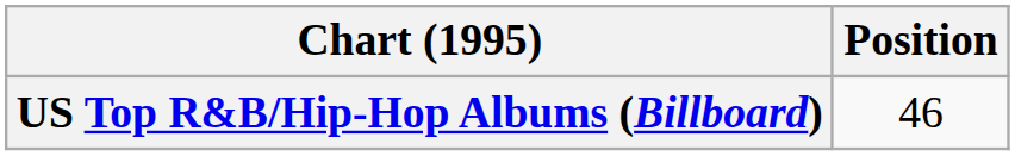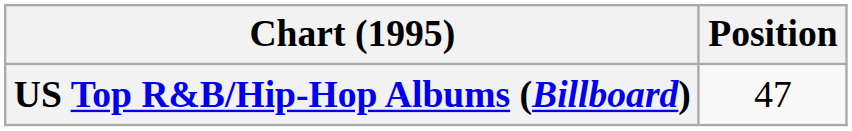US Top R&B/Hip-Hop Albums (Billboard) | Position: 46 -> 47
